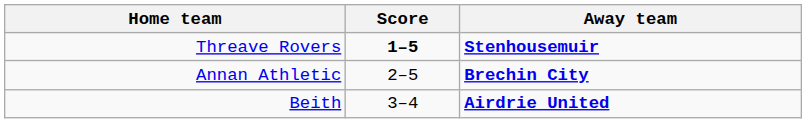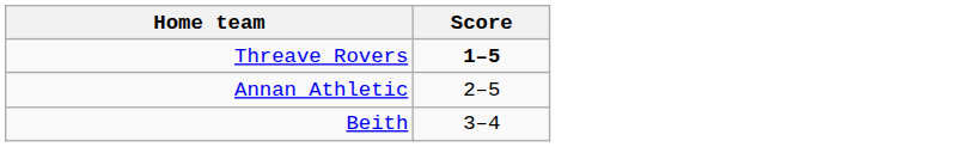- column: Away team | Stenhousemuir | Brechin City | Airdrie United
